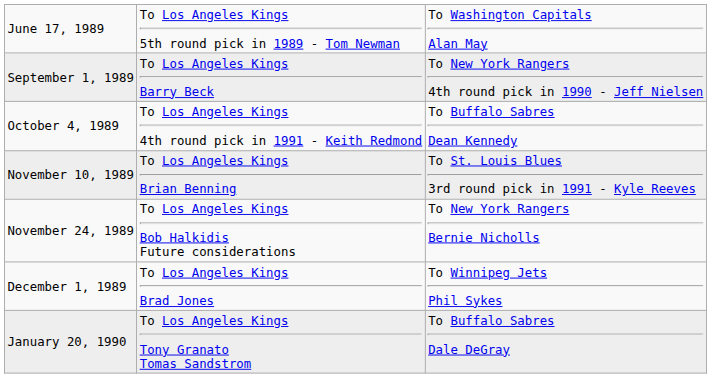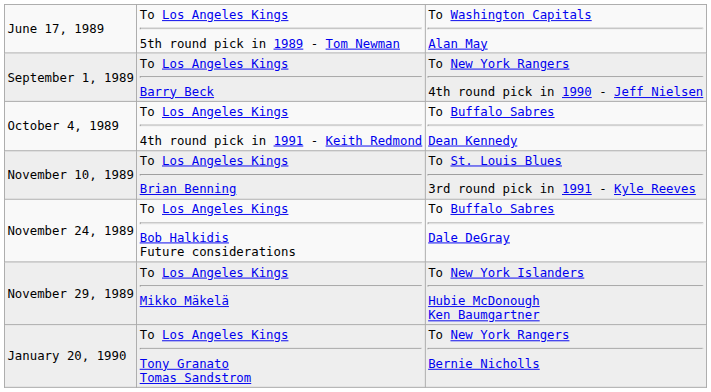November 24, 1989 | column 3: To New York Rangers Bernie Nicholls -> To Buffalo Sabres Dale DeGray
+ row: November 29, 1989 | To Los Angeles Kings Mikko Mäkelä | To New York Islanders Hubie McDonough Ken Baumgartner
- row: December 1, 1989 | To Los Angeles Kings Brad Jones | To Winnipeg Jets Phil Sykes
January 20, 1990 | column 3: To Buffalo Sabres Dale DeGray -> To New York Rangers Bernie Nicholls
